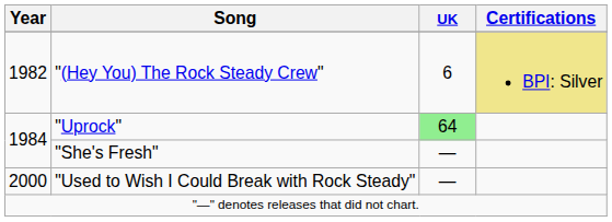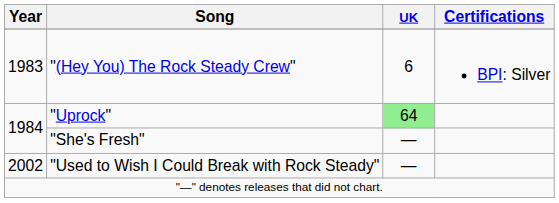"(Hey You) The Rock Steady Crew" | Year: 1982 -> 1983
"(Hey You) The Rock Steady Crew" | Certifications: khaki background -> no background
"Used to Wish I Could Break with Rock Steady" | Year: 2000 -> 2002
